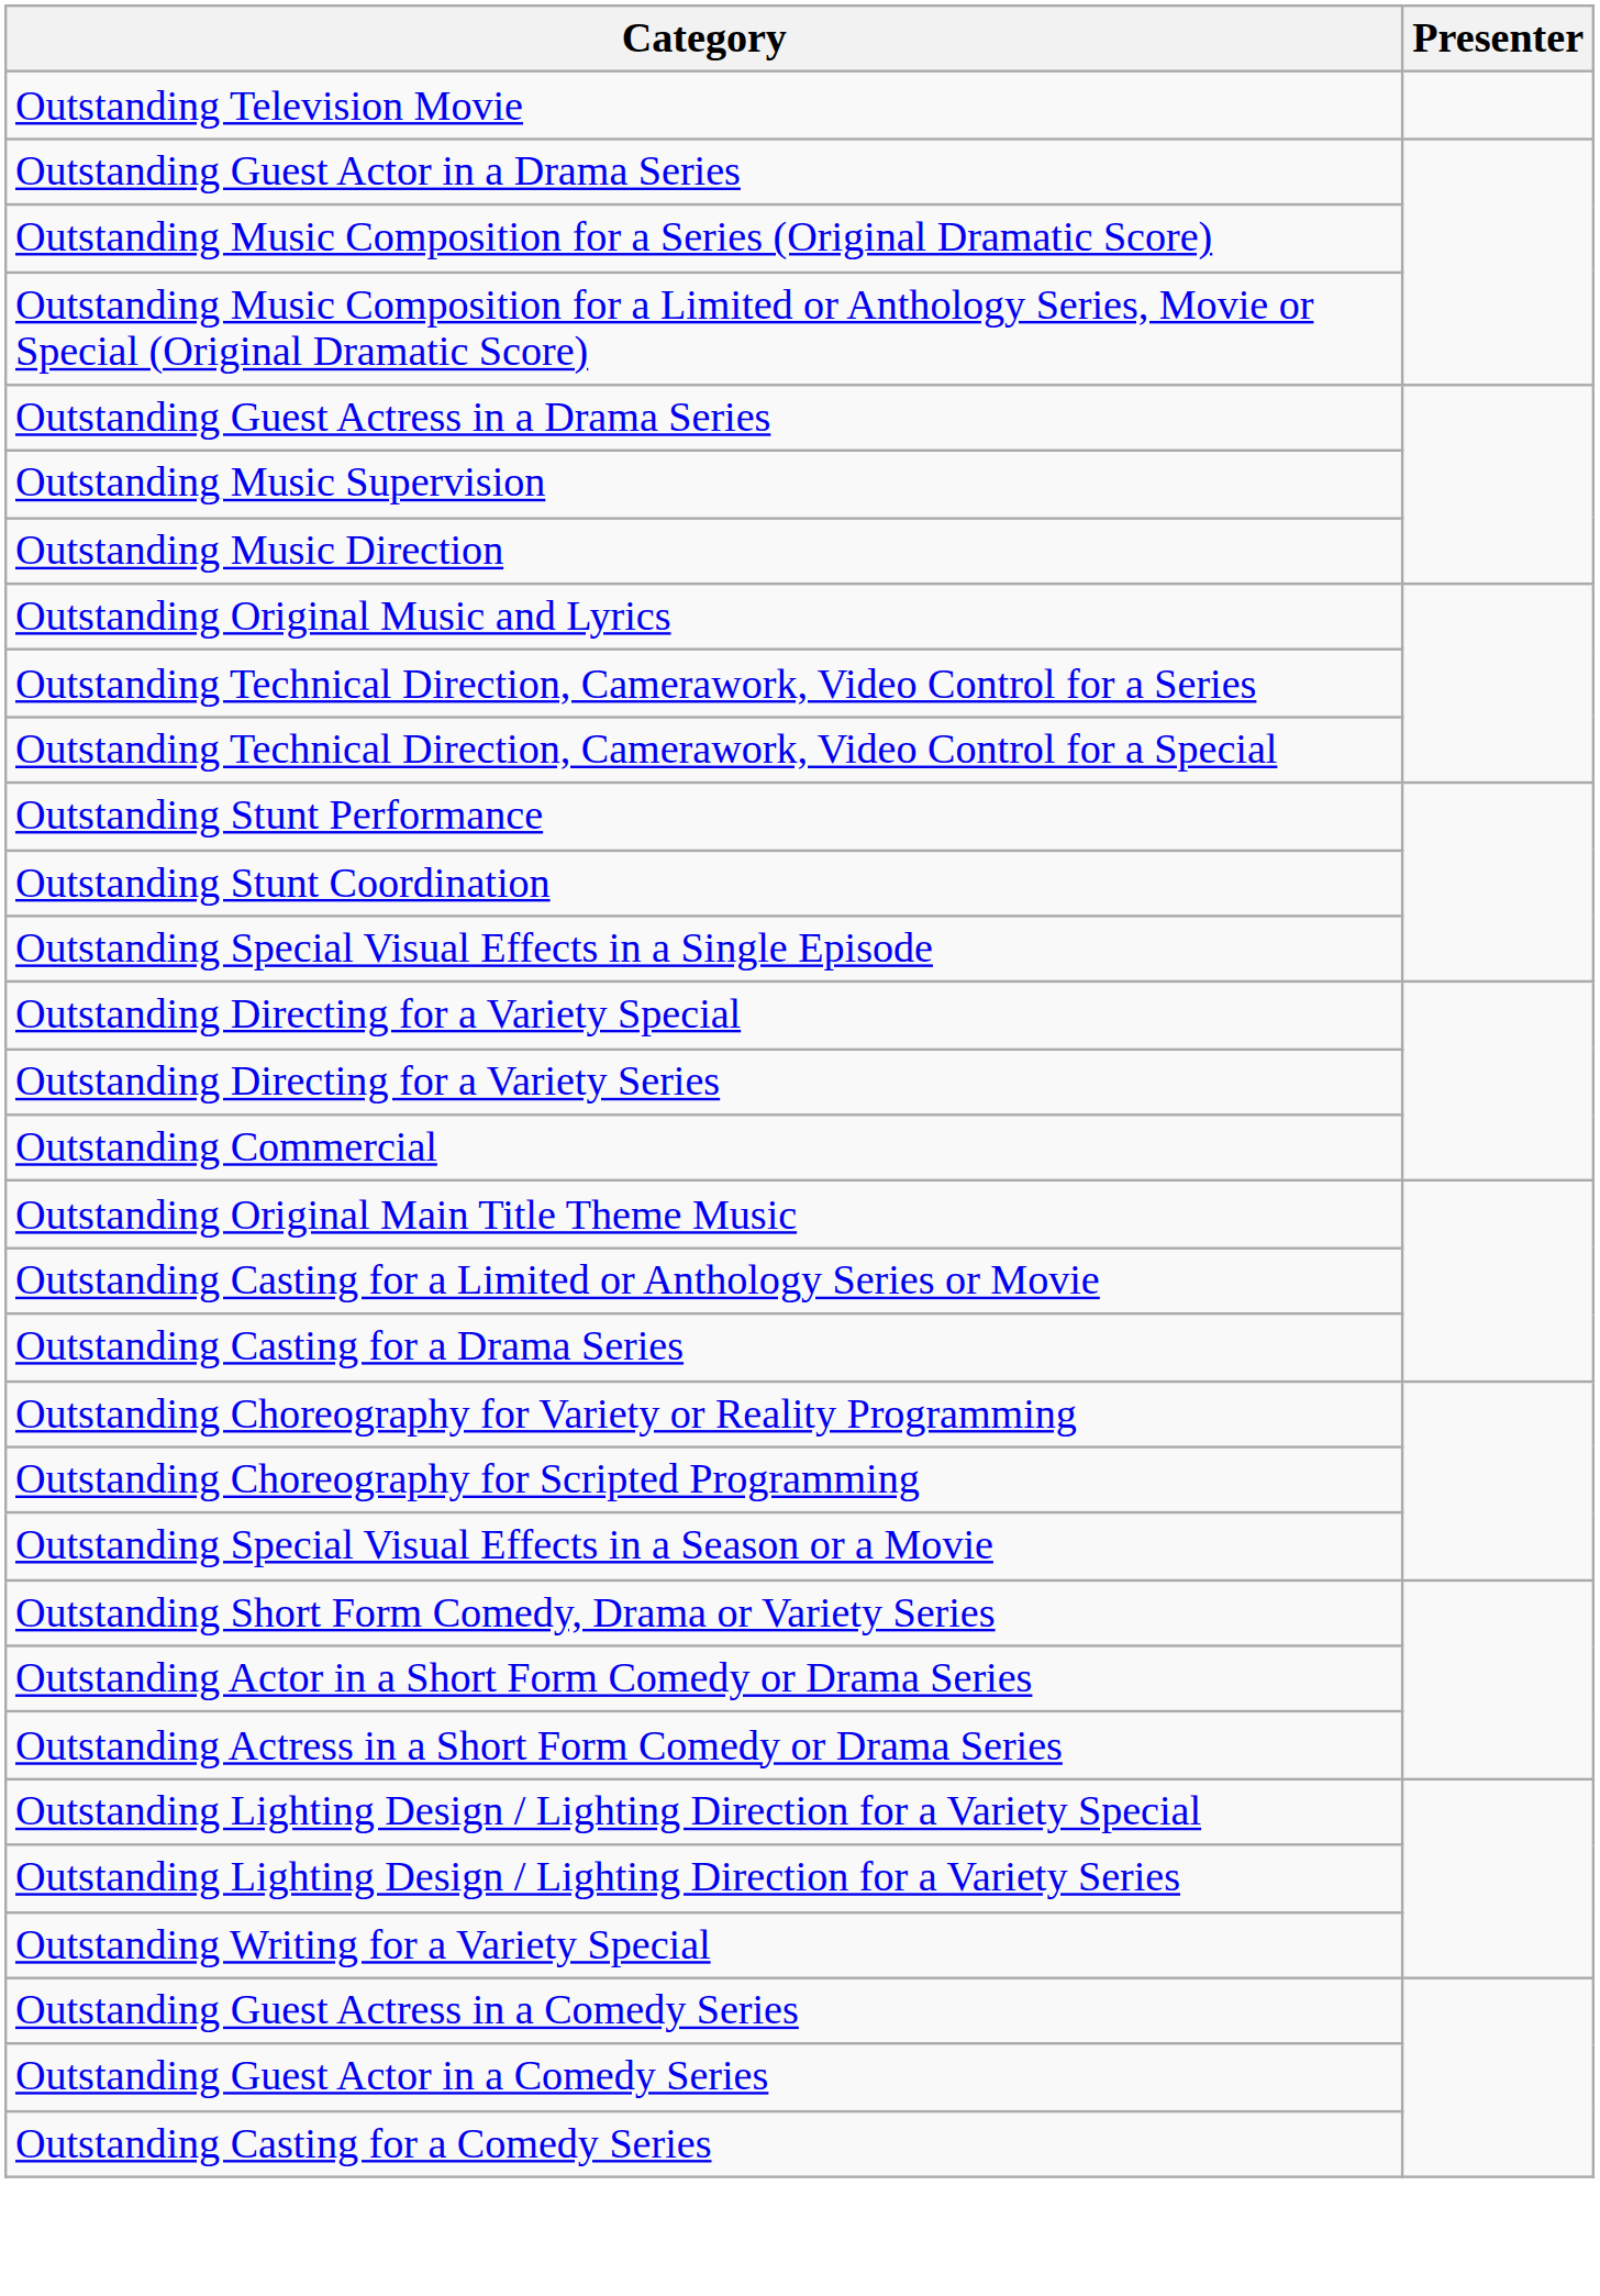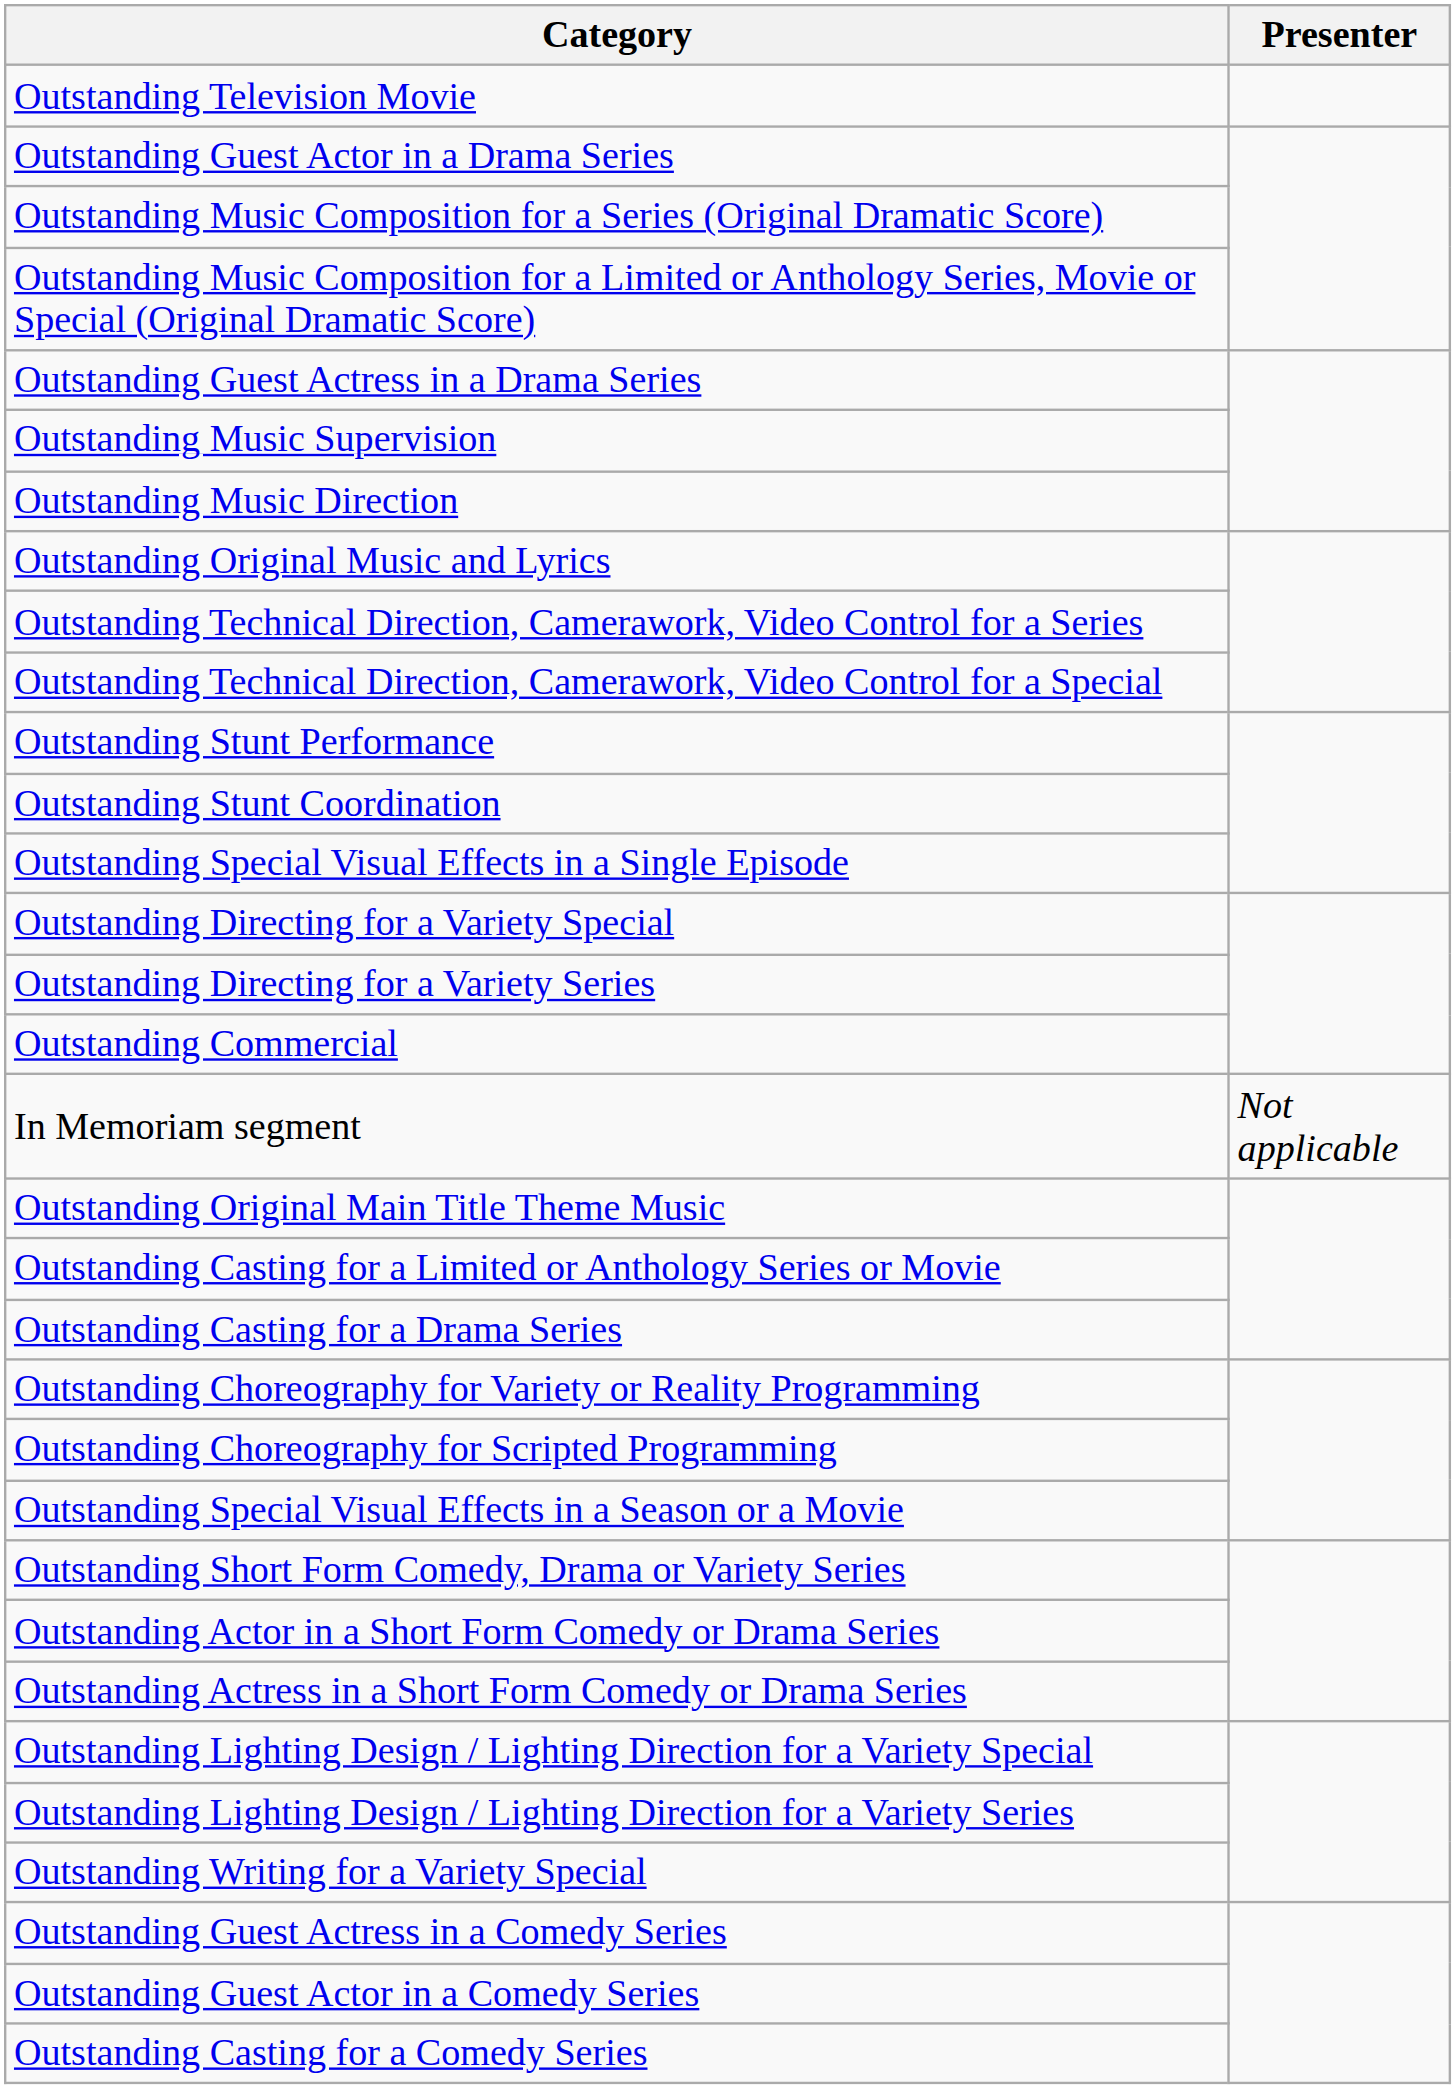+ row: In Memoriam segment | Not applicable
